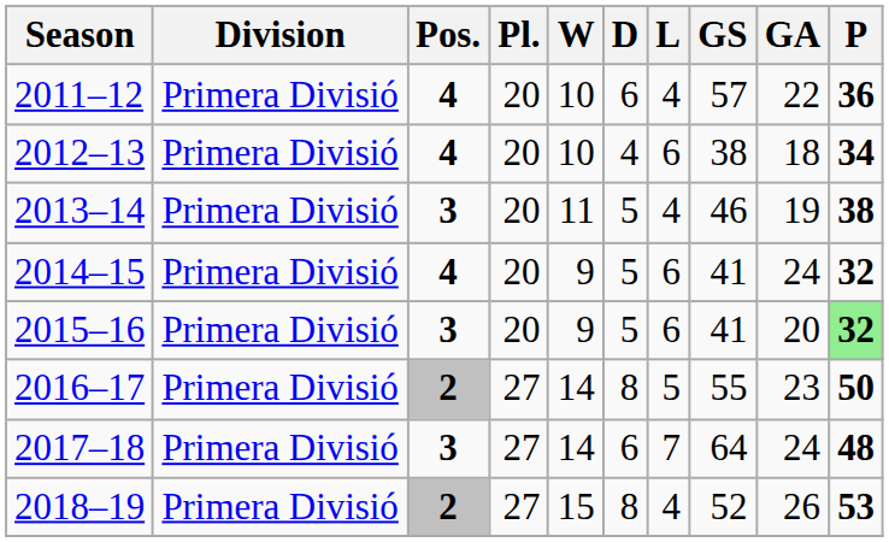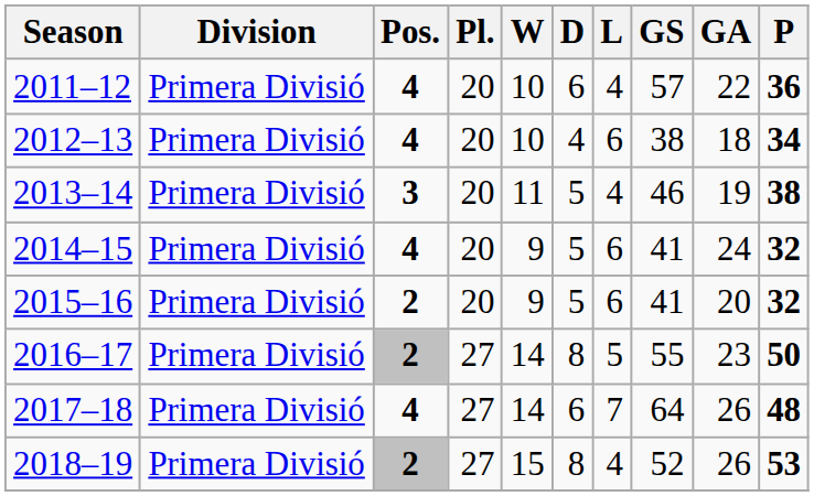2015–16 | Pos.: 3 -> 2
2015–16 | P: lightgreen background -> no background
2017–18 | Pos.: 3 -> 4
2017–18 | GA: 24 -> 26
